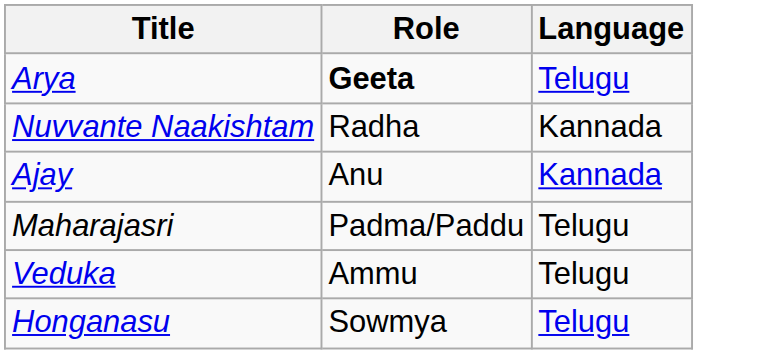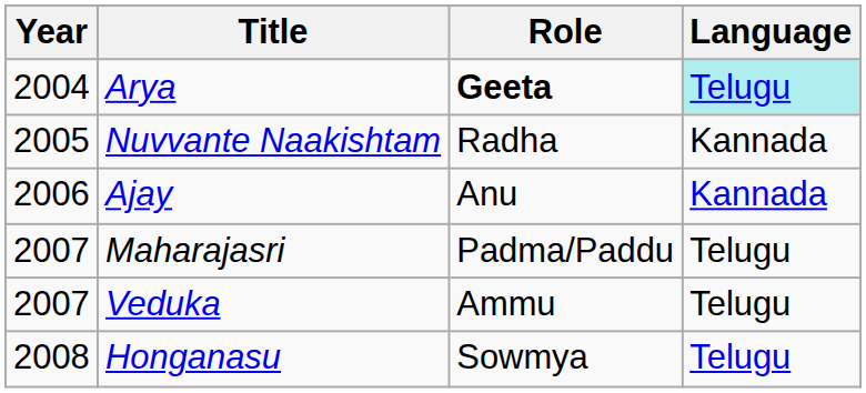+ column: Year | 2004 | 2005 | 2006 | 2007 | 2007 | 2008
Arya | Language: no background -> paleturquoise background
